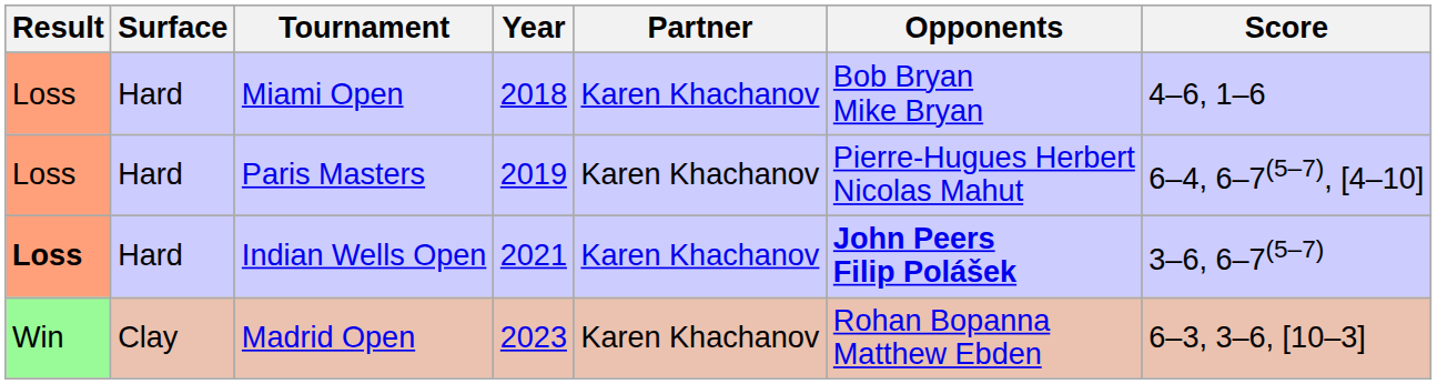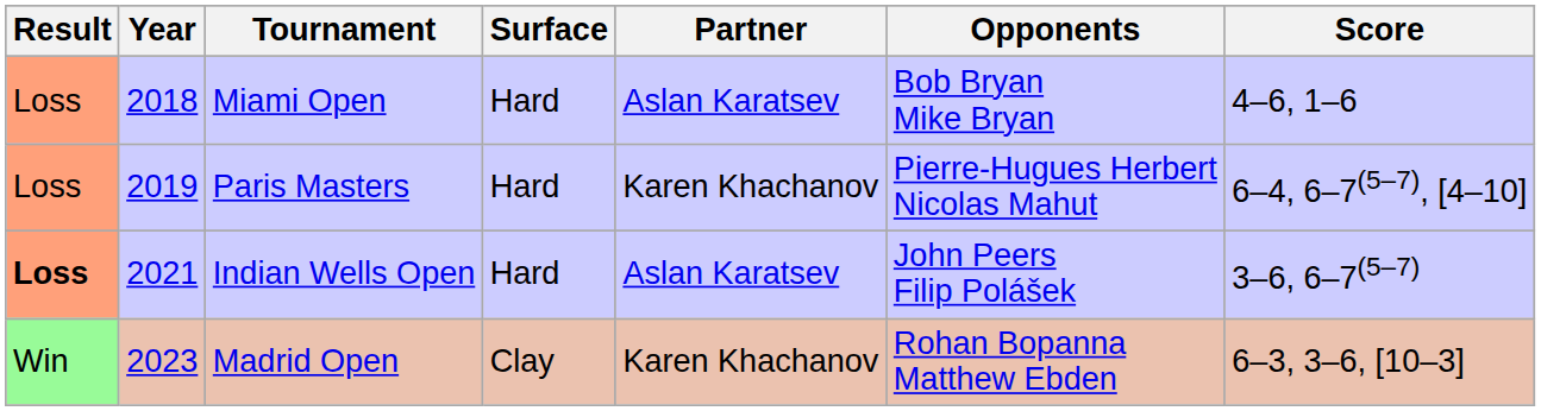columns swapped: Year <-> Surface
Miami Open | Partner: Karen Khachanov -> Aslan Karatsev
Indian Wells Open | Partner: Karen Khachanov -> Aslan Karatsev
Indian Wells Open | Opponents: bold -> normal
